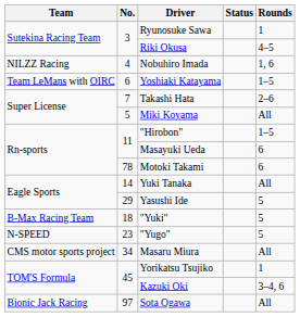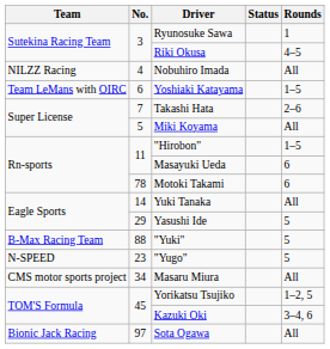Nobuhiro Imada | Rounds: 1, 6 -> All
"Yuki" | No.: 18 -> 88
Yorikatsu Tsujiko | Rounds: 1 -> 1–2, 5
